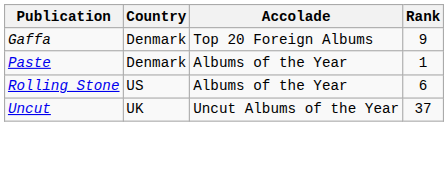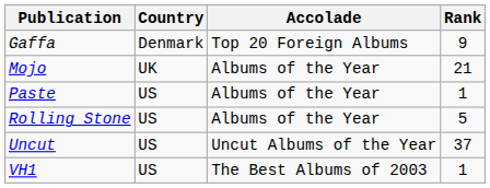+ row: Mojo | UK | Albums of the Year | 21
Paste | Country: Denmark -> US
Rolling Stone | Rank: 6 -> 5
Uncut | Country: UK -> US
+ row: VH1 | US | The Best Albums of 2003 | 1
